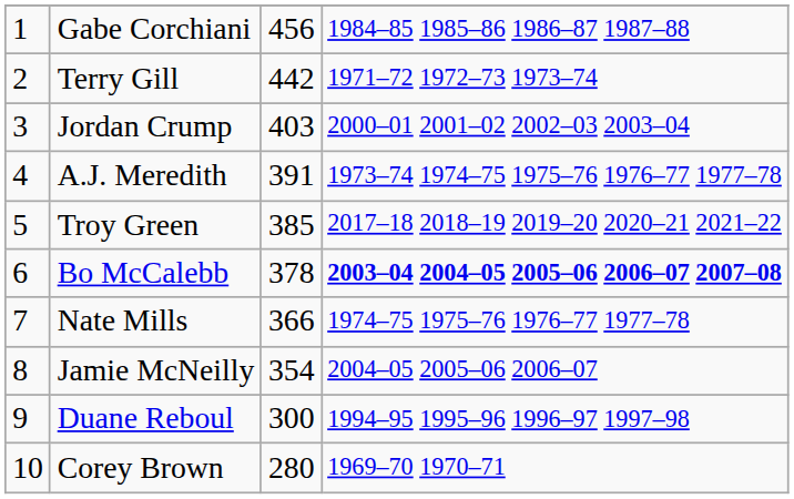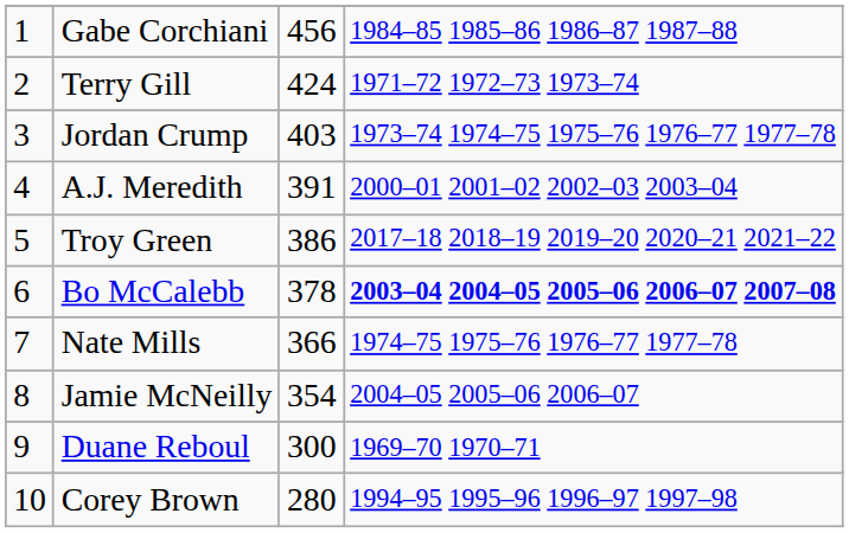Terry Gill | column 3: 442 -> 424
Jordan Crump | column 4: 2000–01 2001–02 2002–03 2003–04 -> 1973–74 1974–75 1975–76 1976–77 1977–78
A.J. Meredith | column 4: 1973–74 1974–75 1975–76 1976–77 1977–78 -> 2000–01 2001–02 2002–03 2003–04
Troy Green | column 3: 385 -> 386
Duane Reboul | column 4: 1994–95 1995–96 1996–97 1997–98 -> 1969–70 1970–71
Corey Brown | column 4: 1969–70 1970–71 -> 1994–95 1995–96 1996–97 1997–98
